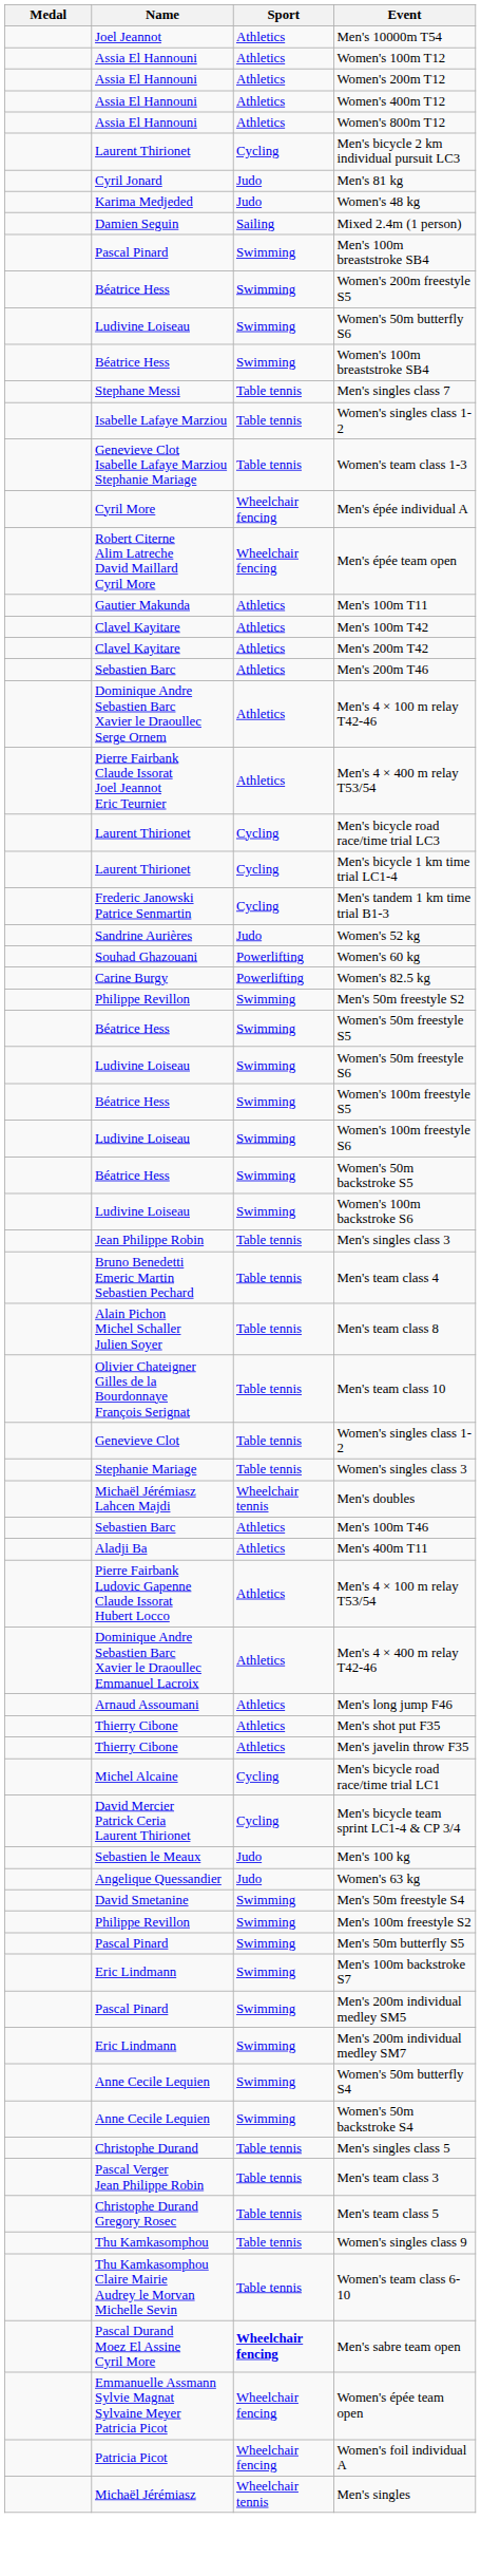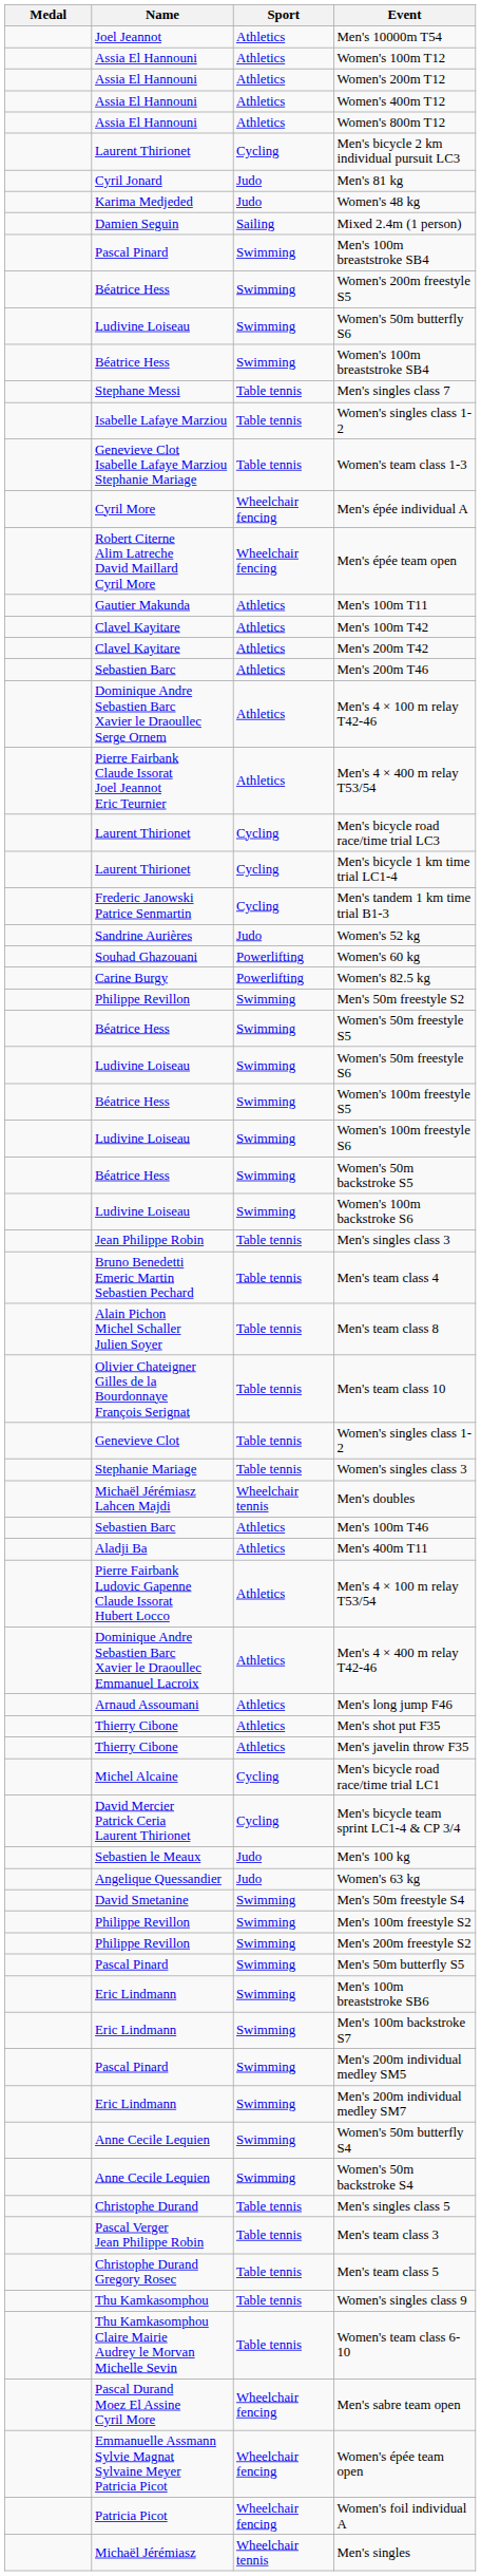+ row: Philippe Revillon | Swimming | Men's 200m freestyle S2
+ row: Eric Lindmann | Swimming | Men's 100m breaststroke SB6
Men's sabre team open | Sport: bold -> normal
